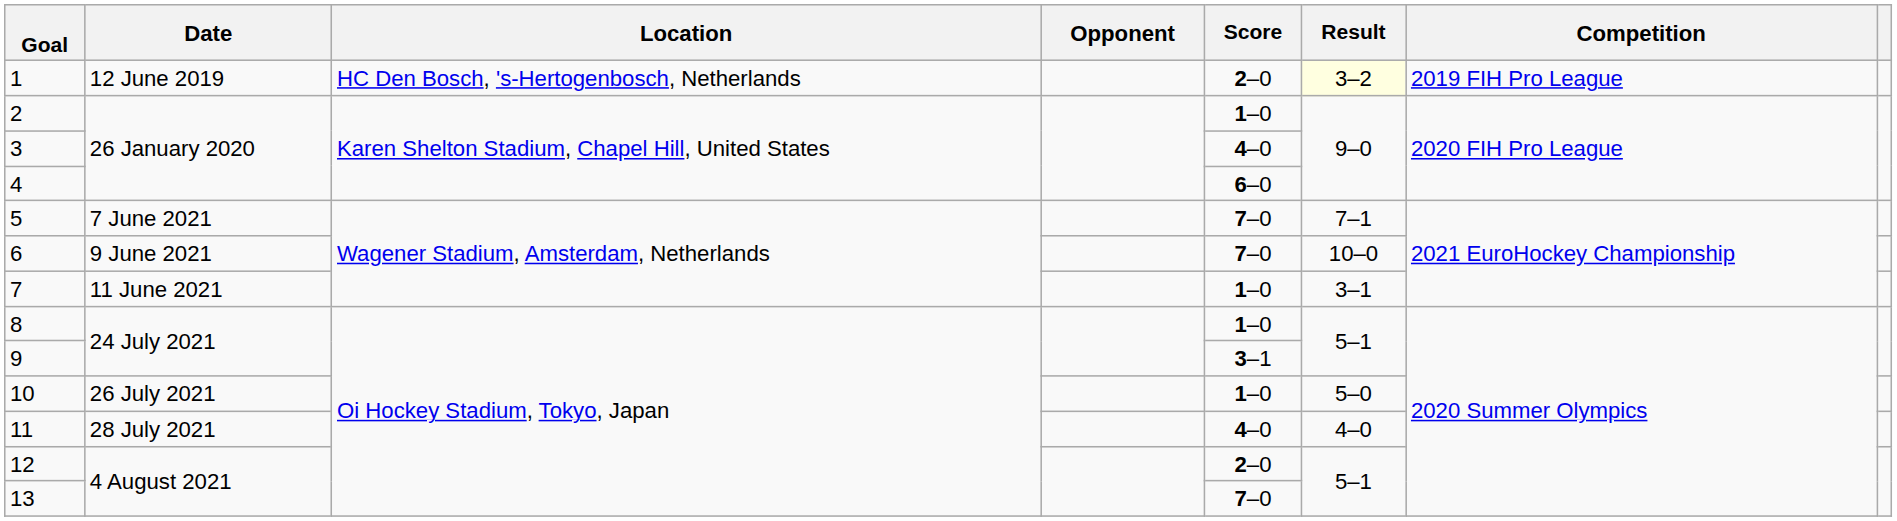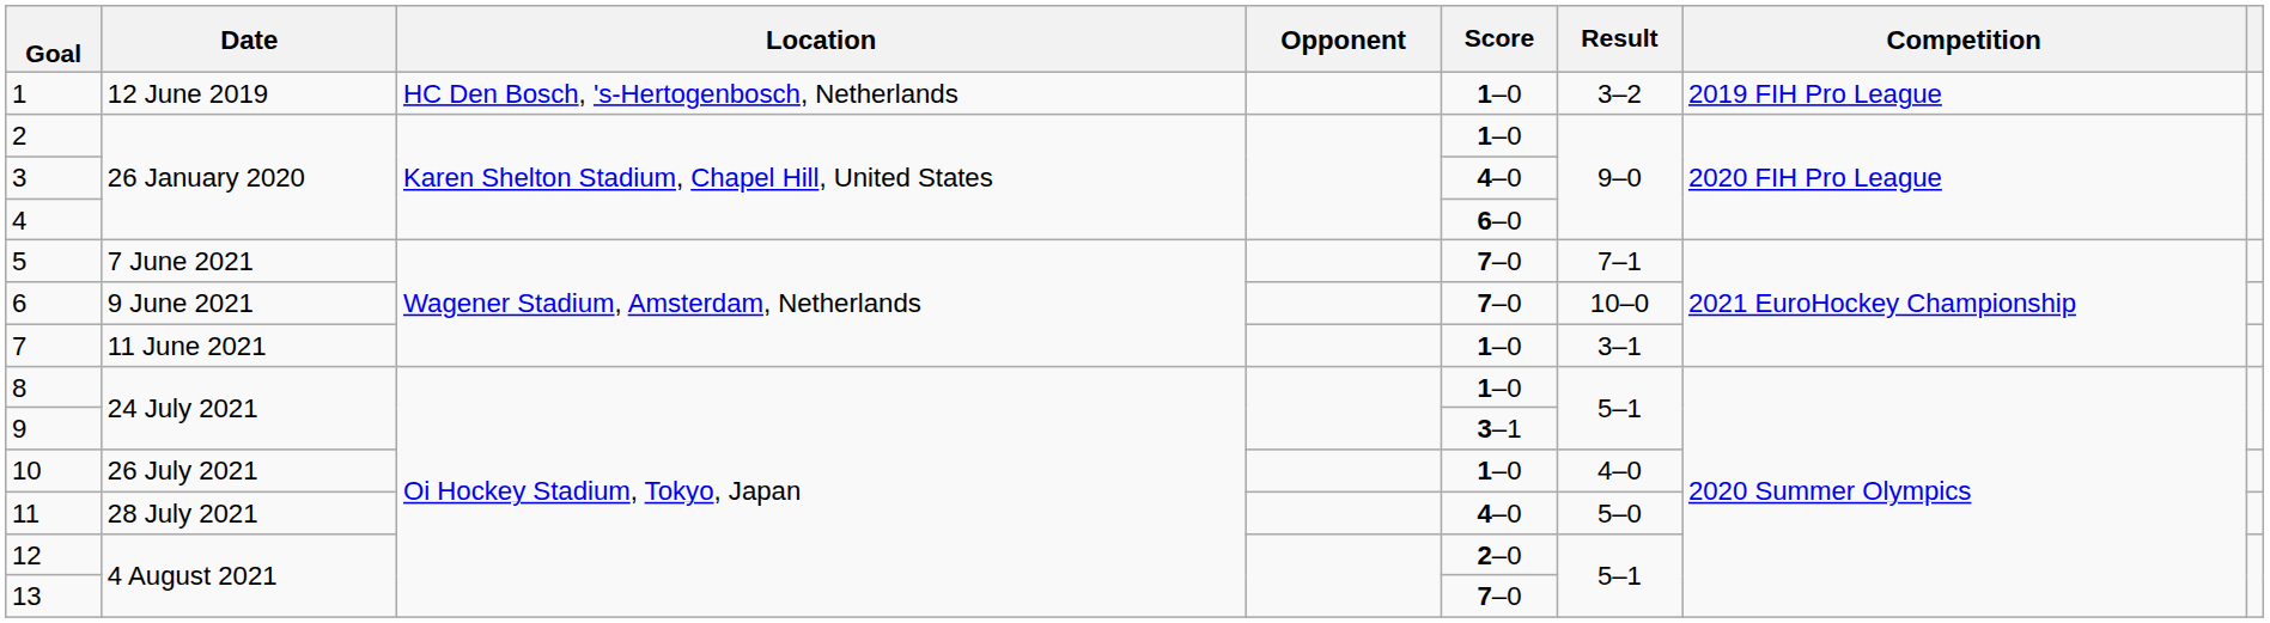1 | Score: 2–0 -> 1–0
1 | Result: lightyellow background -> no background
10 | Result: 5–0 -> 4–0
11 | Result: 4–0 -> 5–0
